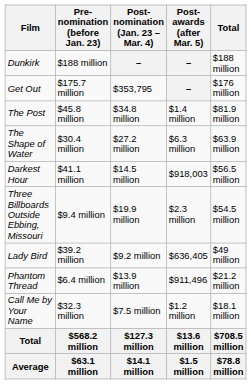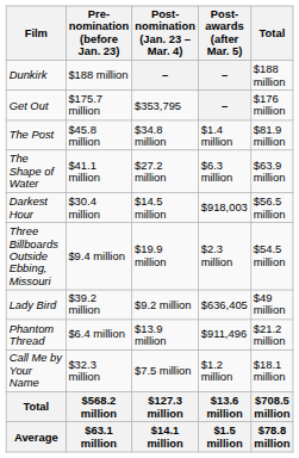The Shape of Water | Pre-nomination (before Jan. 23): $30.4 million -> $41.1 million
Darkest Hour | Pre-nomination (before Jan. 23): $41.1 million -> $30.4 million
